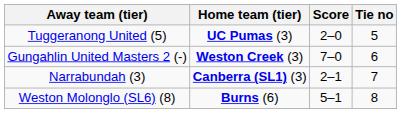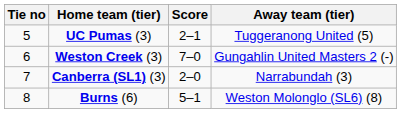columns swapped: Tie no <-> Away team (tier)
UC Pumas (3) | Score: 2–0 -> 2–1
Canberra (SL1) (3) | Score: 2–1 -> 2–0
